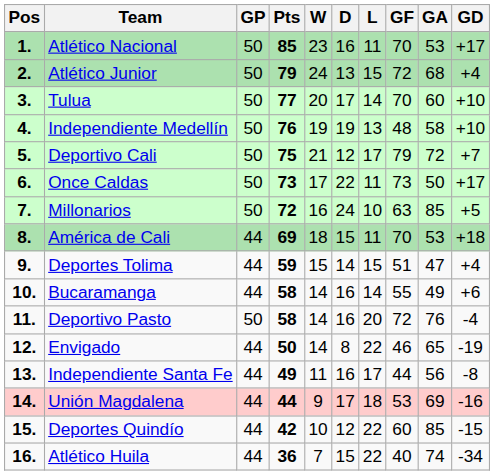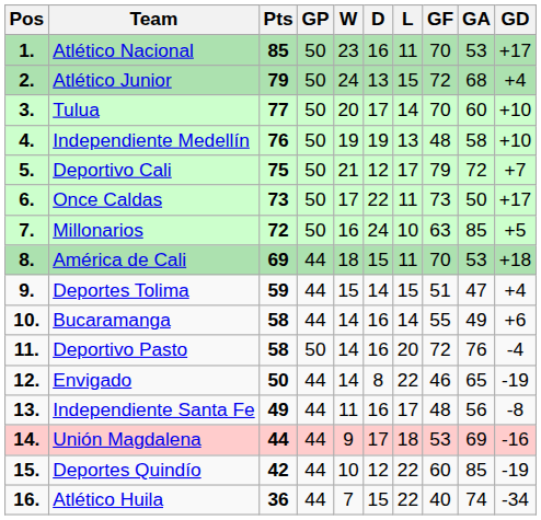columns swapped: Pts <-> GP
Independiente Santa Fe | GF: 44 -> 48
Deportes Quindío | GD: -15 -> -19
